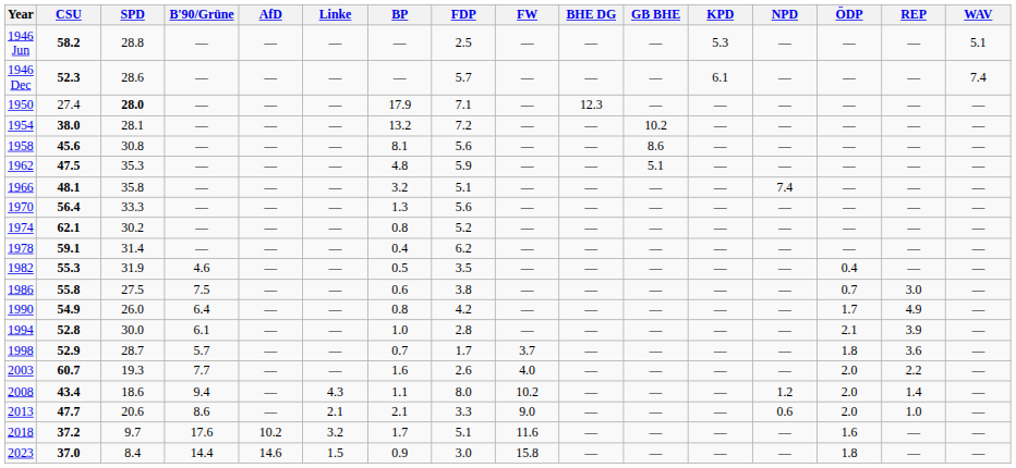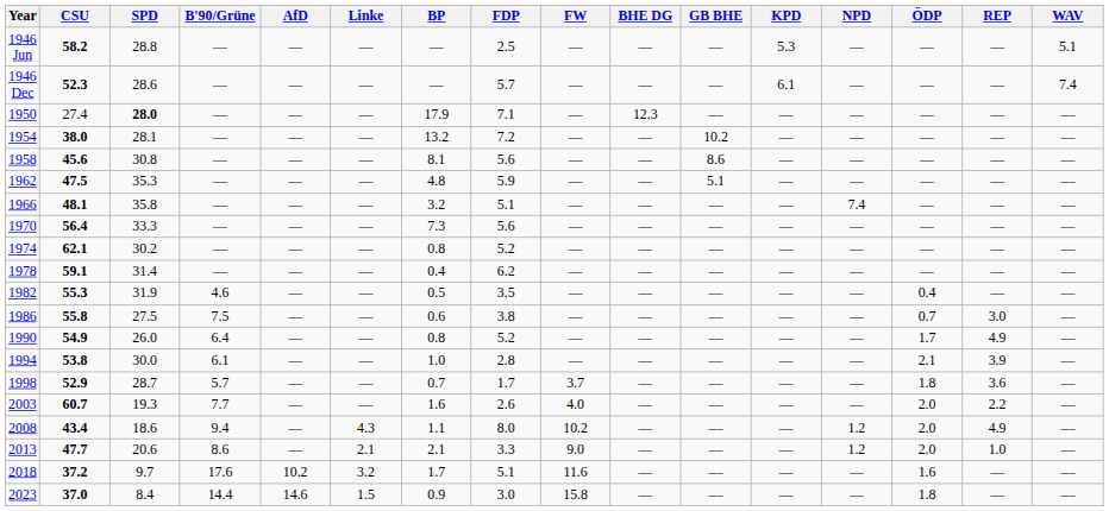1970 | BP: 1.3 -> 7.3
1990 | FDP: 4.2 -> 5.2
1994 | CSU: 52.8 -> 53.8
2008 | REP: 1.4 -> 4.9
2013 | NPD: 0.6 -> 1.2
